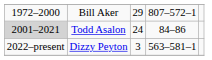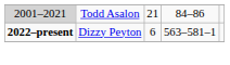- row: 1972–2000 | Bill Aker | 29 | 807–572–1
Todd Asalon | column 3: 24 -> 21
Dizzy Peyton | column 1: normal -> bold
Dizzy Peyton | column 3: 3 -> 6
